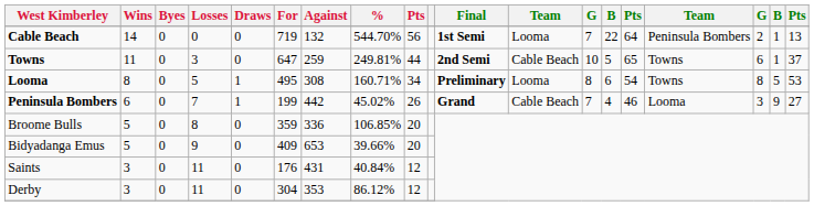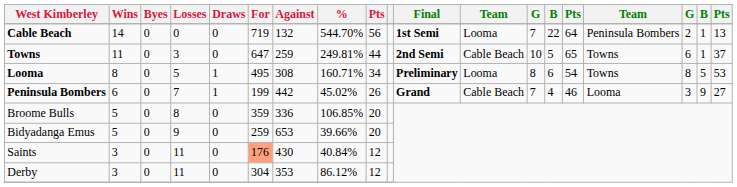Bidyadanga Emus | For: 409 -> 259
Saints | For: no background -> lightsalmon background
Saints | Against: 431 -> 430
